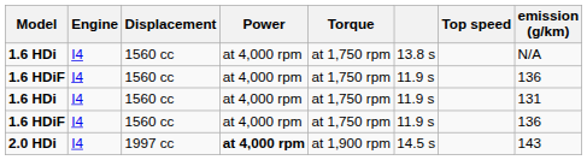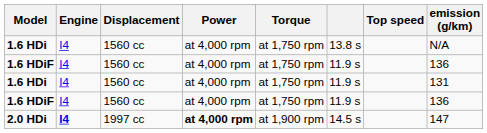2.0 HDi | Engine: normal -> bold
2.0 HDi | emission (g/km): 143 -> 147
